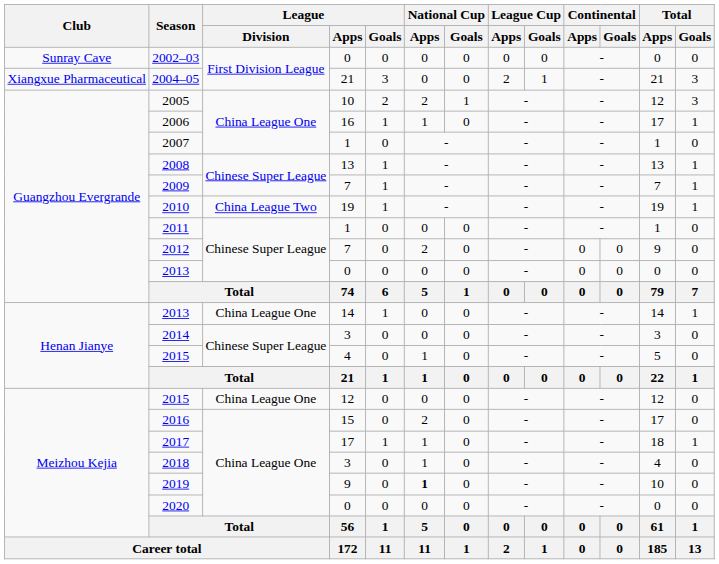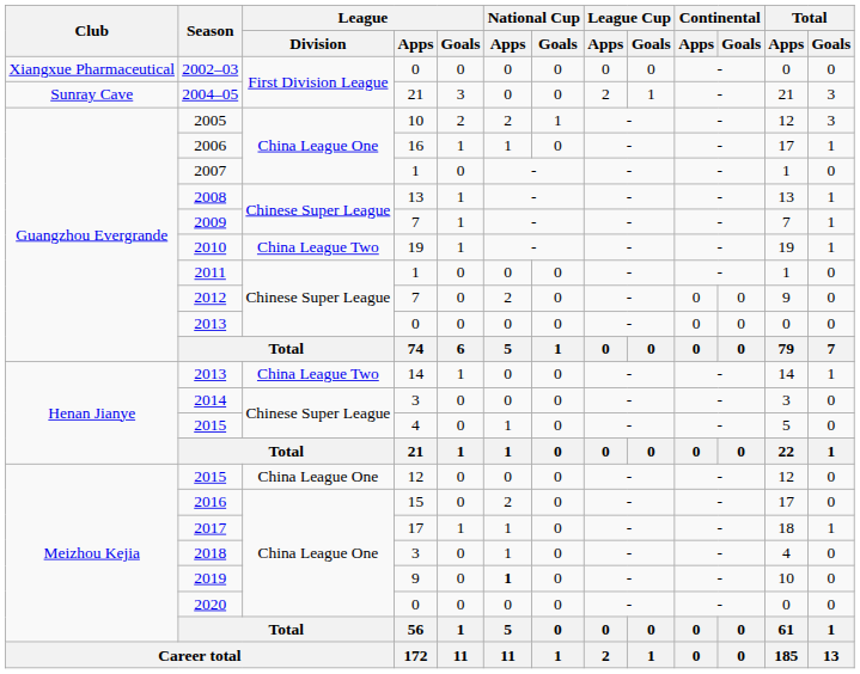2002–03 | Club: Sunray Cave -> Xiangxue Pharmaceutical
2004–05 | Club: Xiangxue Pharmaceutical -> Sunray Cave
2013 / 14 | League / Division: China League One -> China League Two
